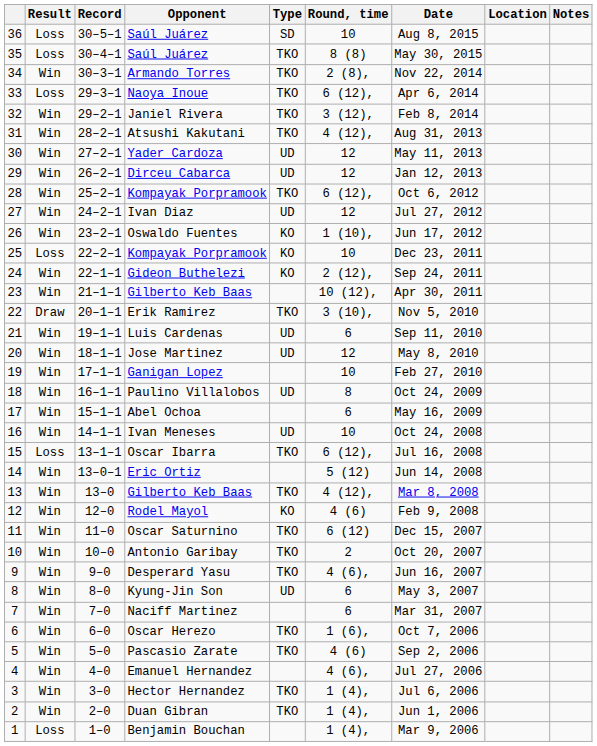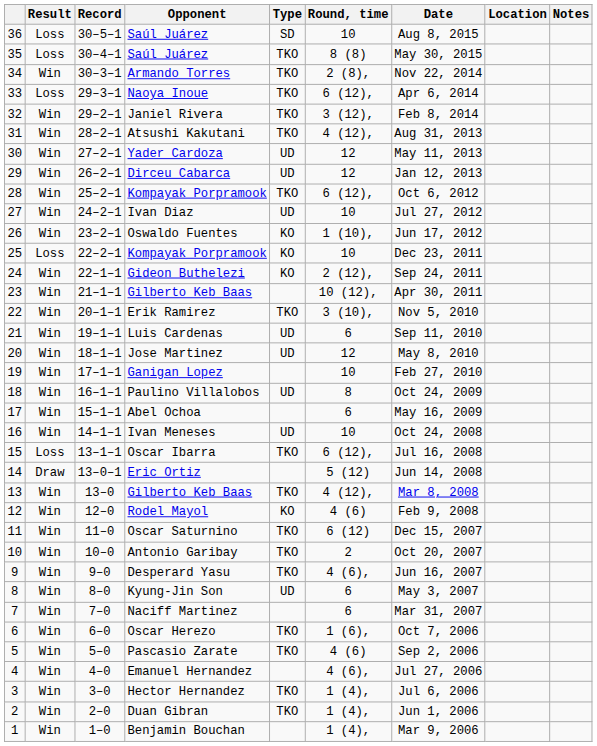Ivan Diaz | Round, time: 12 -> 10
Erik Ramirez | Result: Draw -> Win
Eric Ortiz | Result: Win -> Draw
Benjamin Bouchan | Result: Loss -> Win
